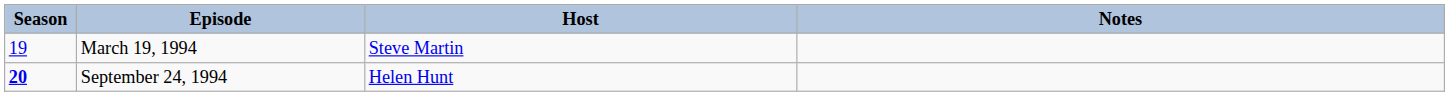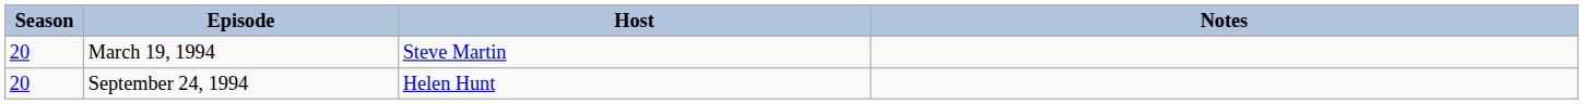March 19, 1994 | Season: 19 -> 20
September 24, 1994 | Season: bold -> normal
